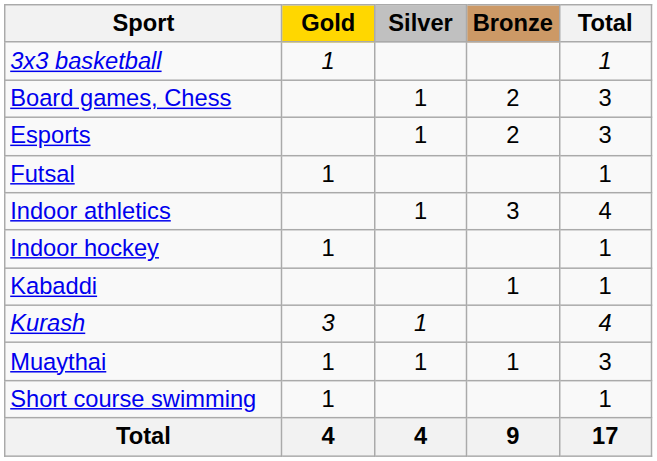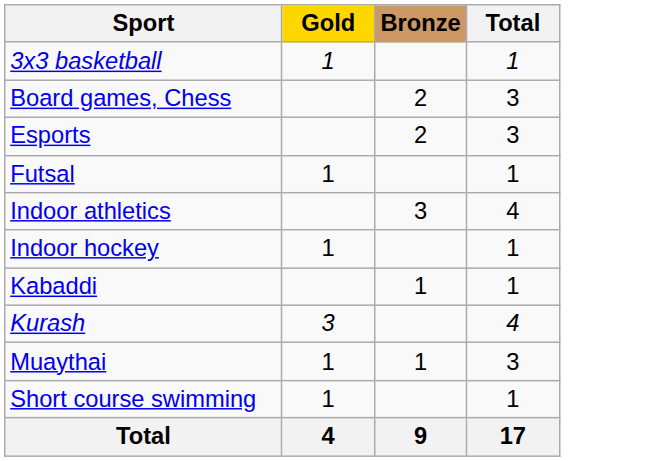- column: Silver | 1 | 1 | 1 | 1 | 1 | 4
